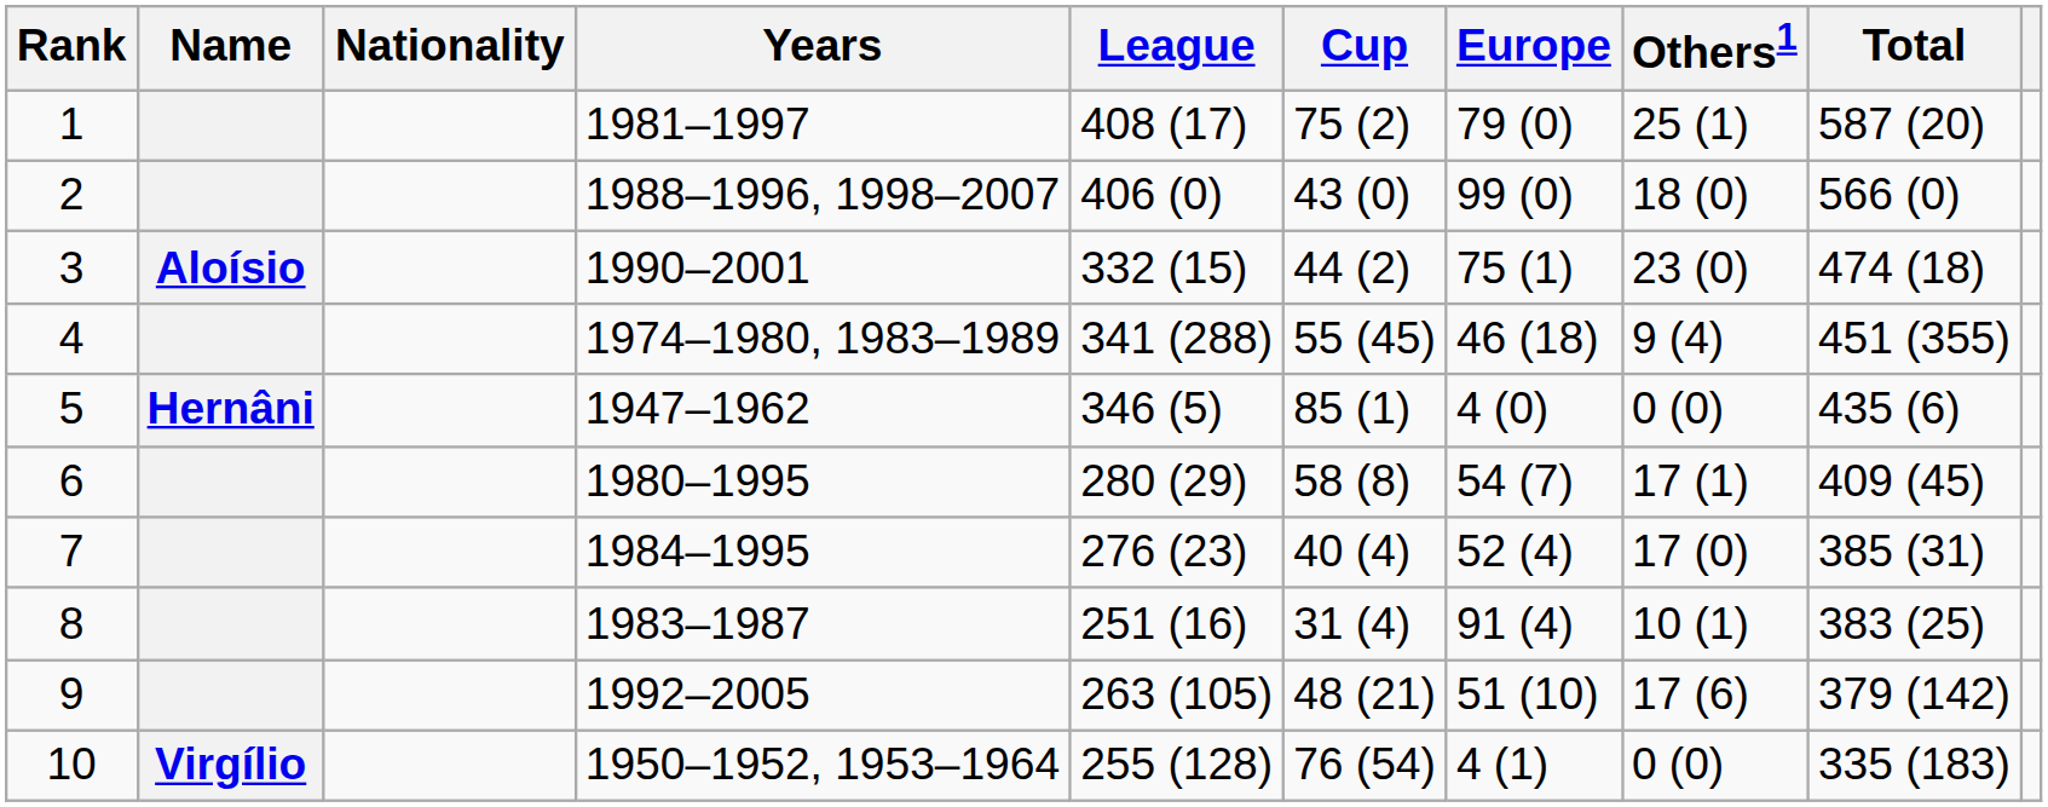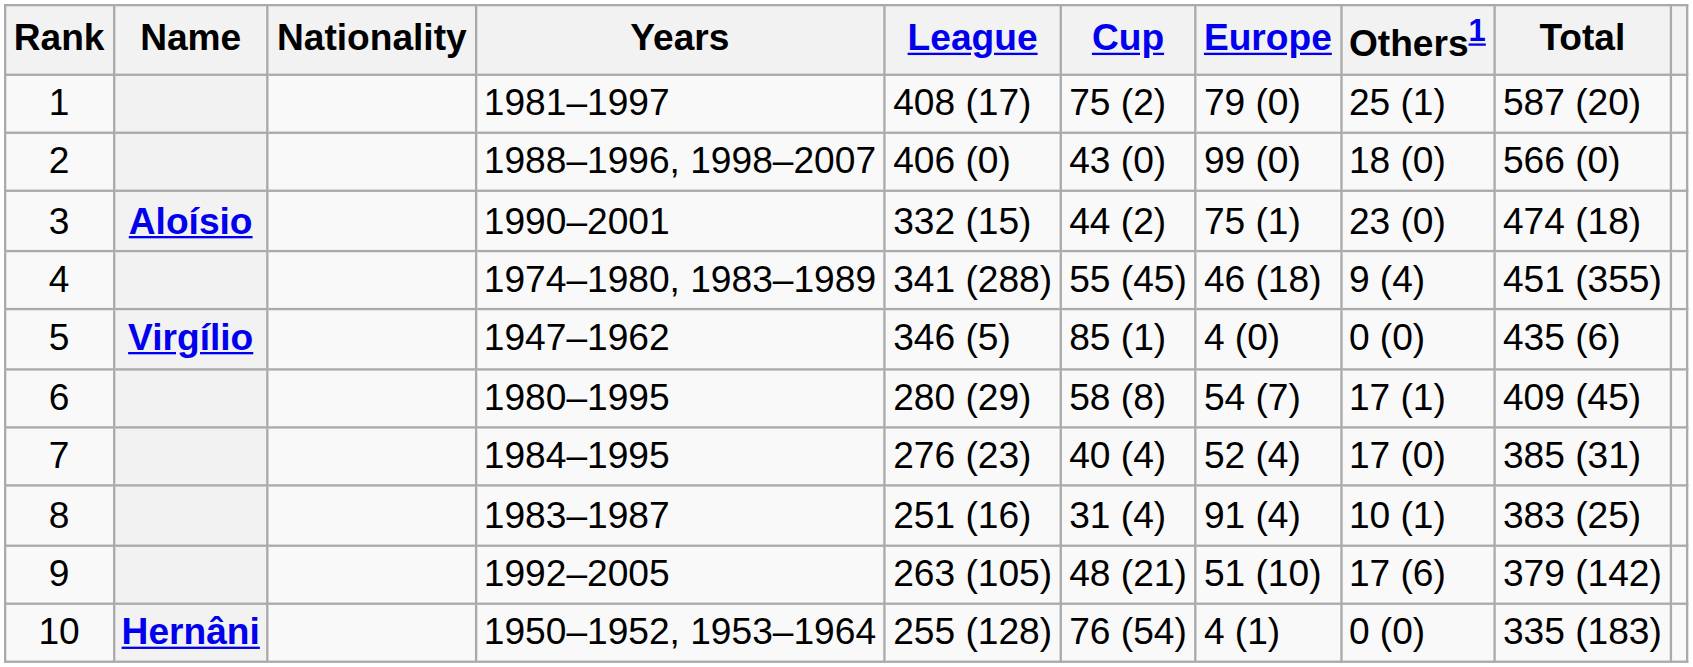5 | Name: Hernâni -> Virgílio
10 | Name: Virgílio -> Hernâni
